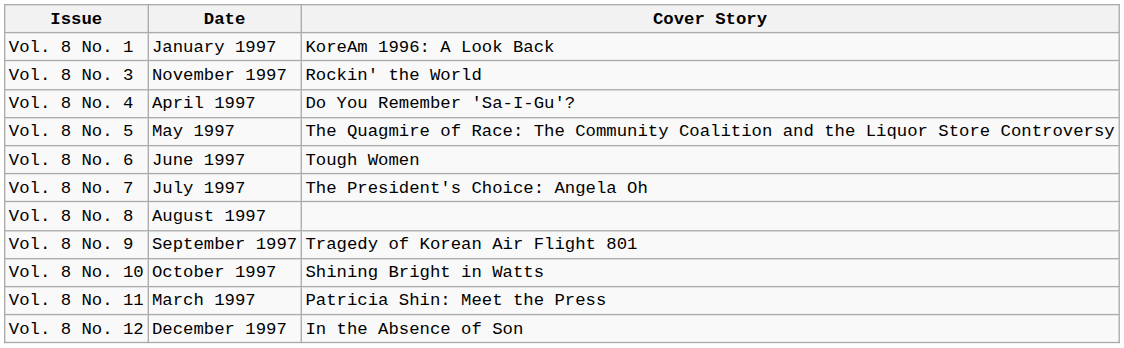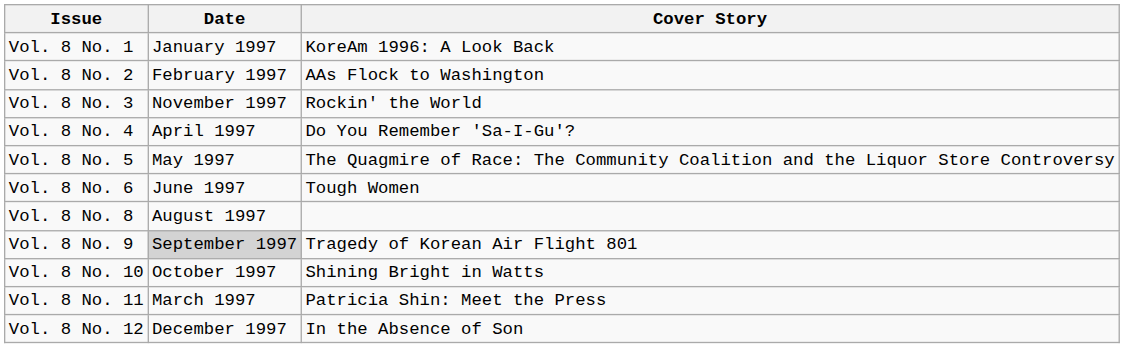+ row: Vol. 8 No. 2 | February 1997 | AAs Flock to Washington
- row: Vol. 8 No. 7 | July 1997 | The President's Choice: Angela Oh
Vol. 8 No. 9 | Date: no background -> lightgrey background
